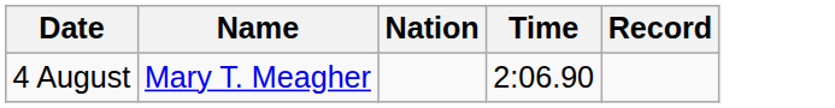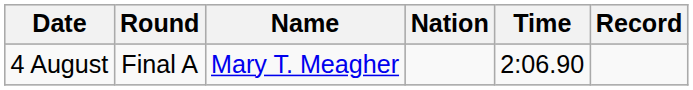+ column: Round | Final A
